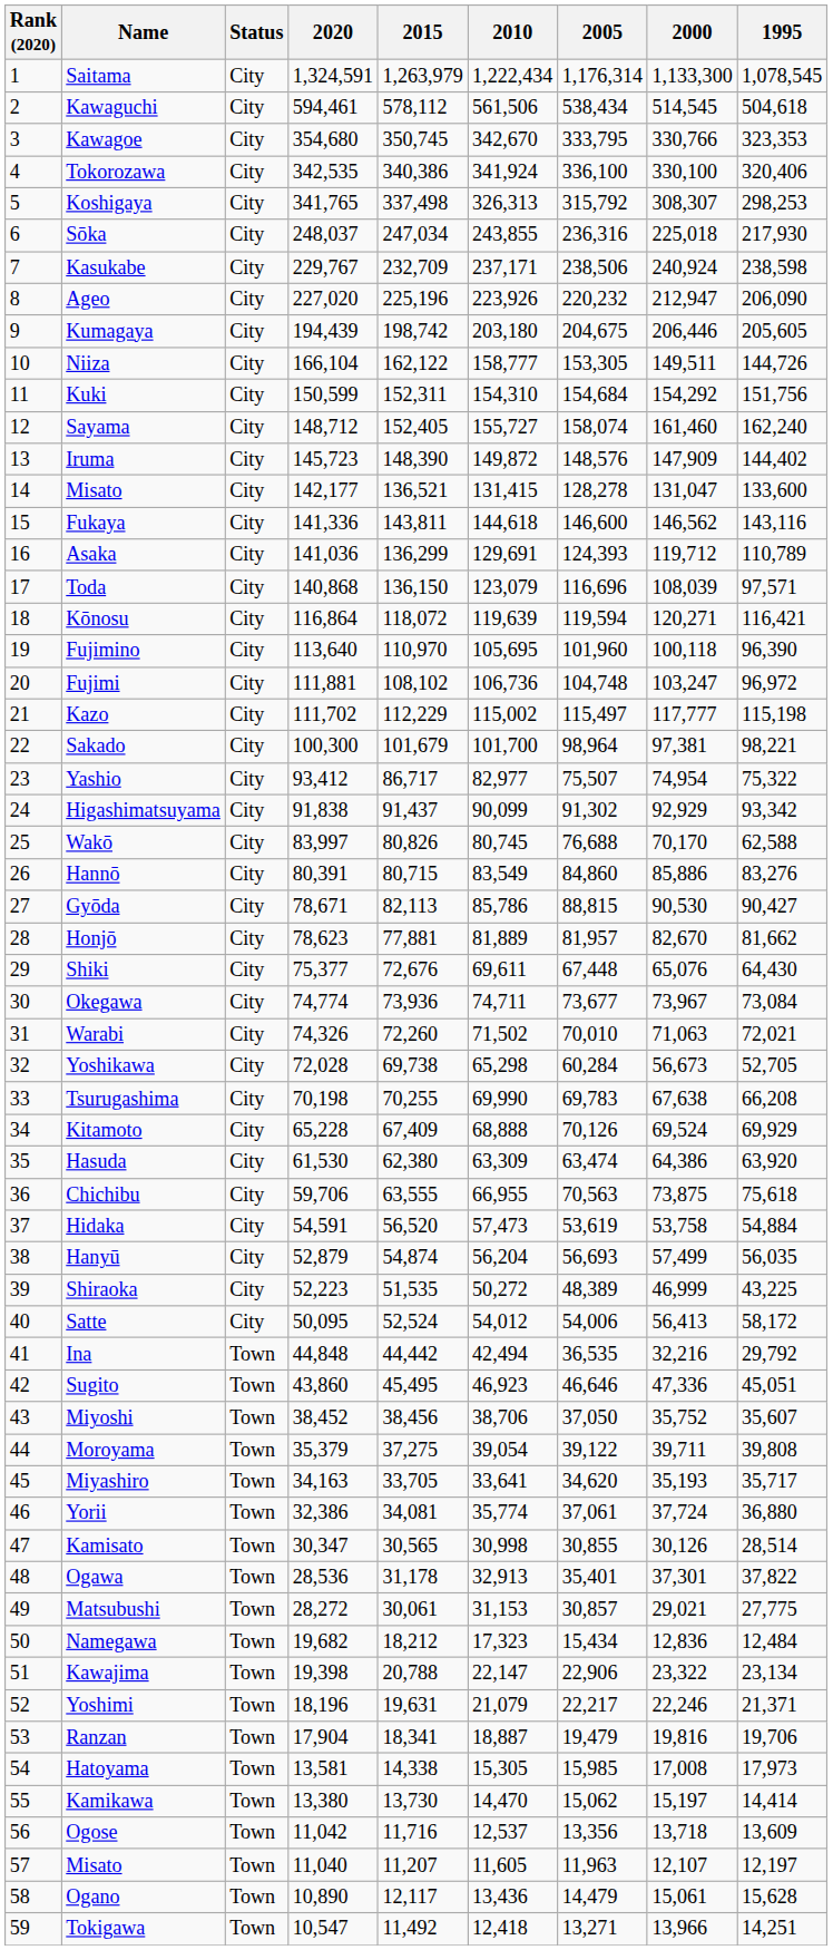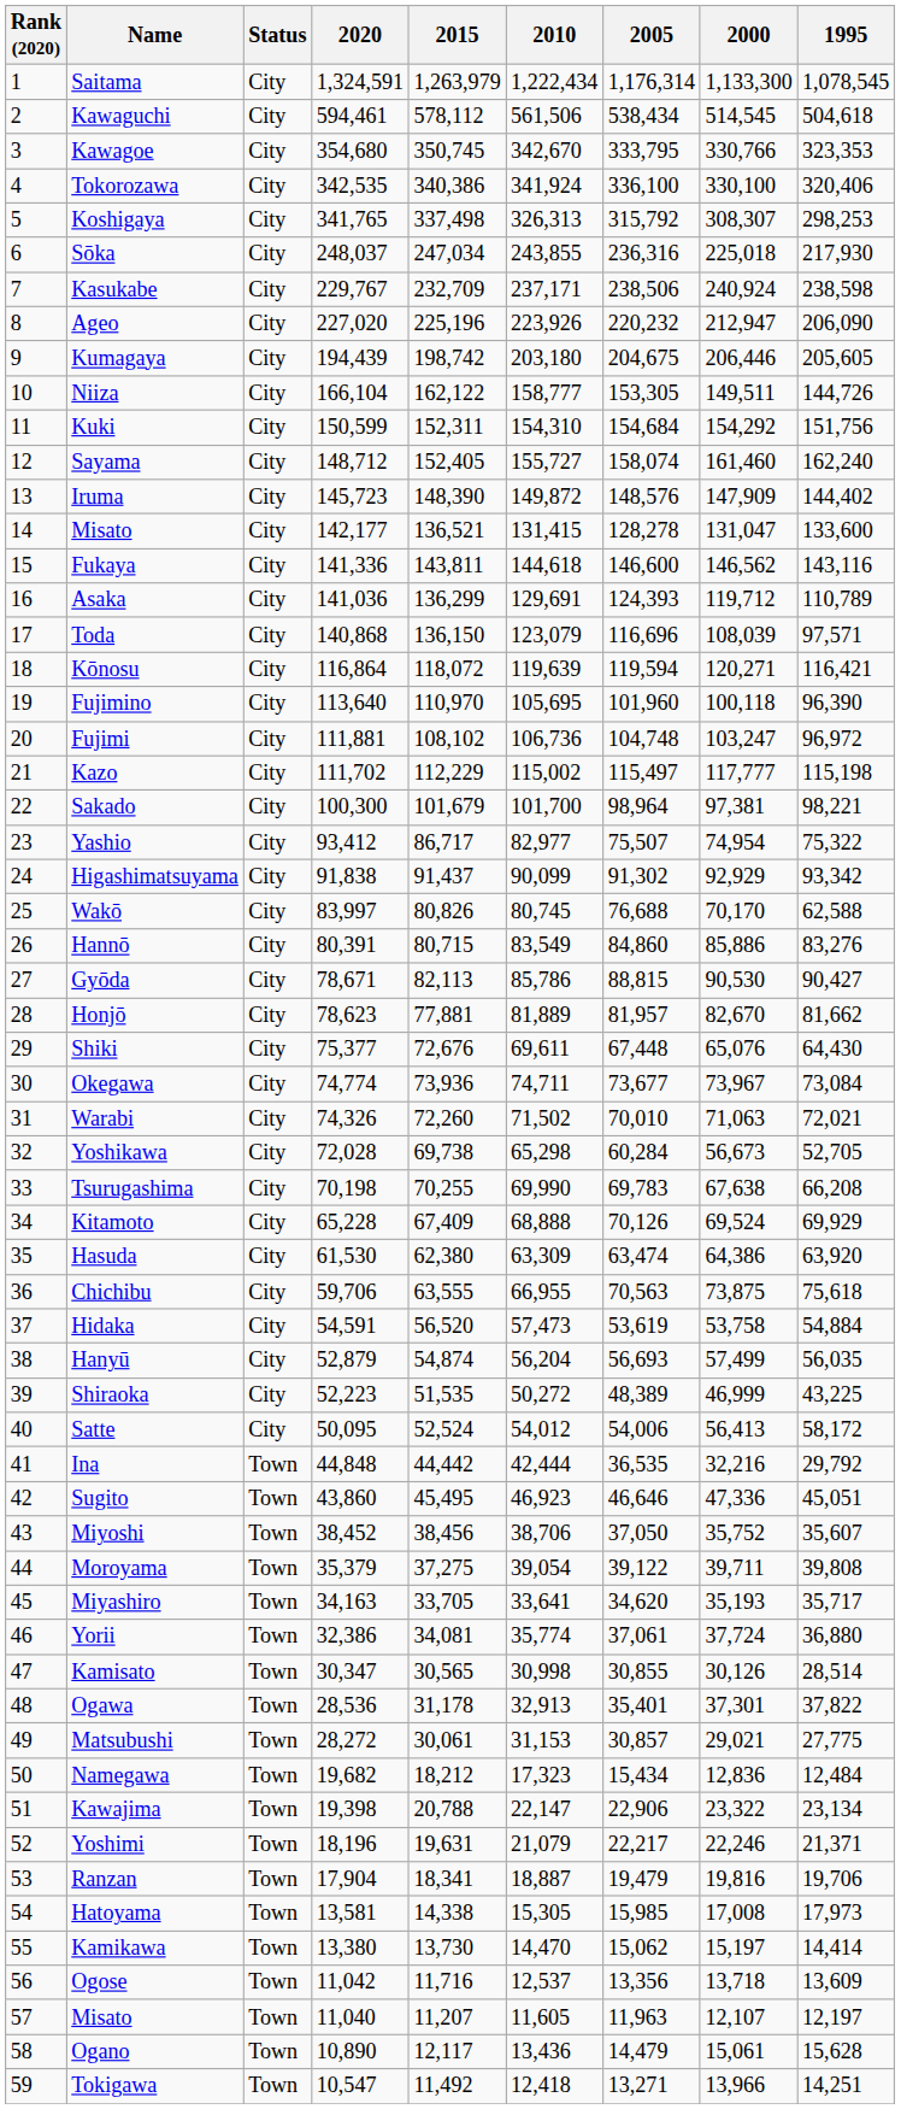Ina | 2010: 42,494 -> 42,444
